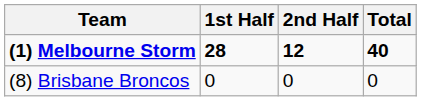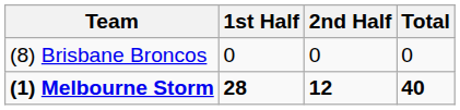rows swapped: (1) Melbourne Storm <-> (8) Brisbane Broncos
